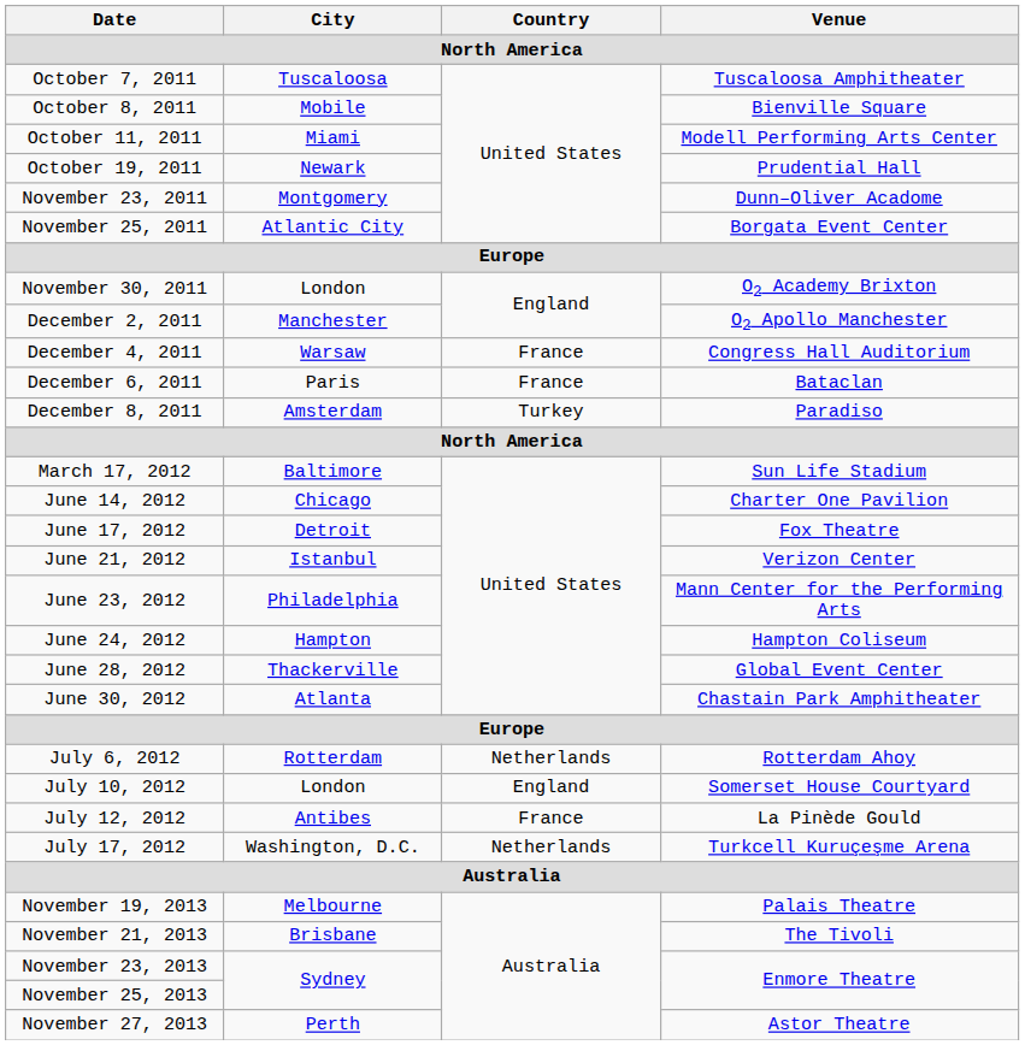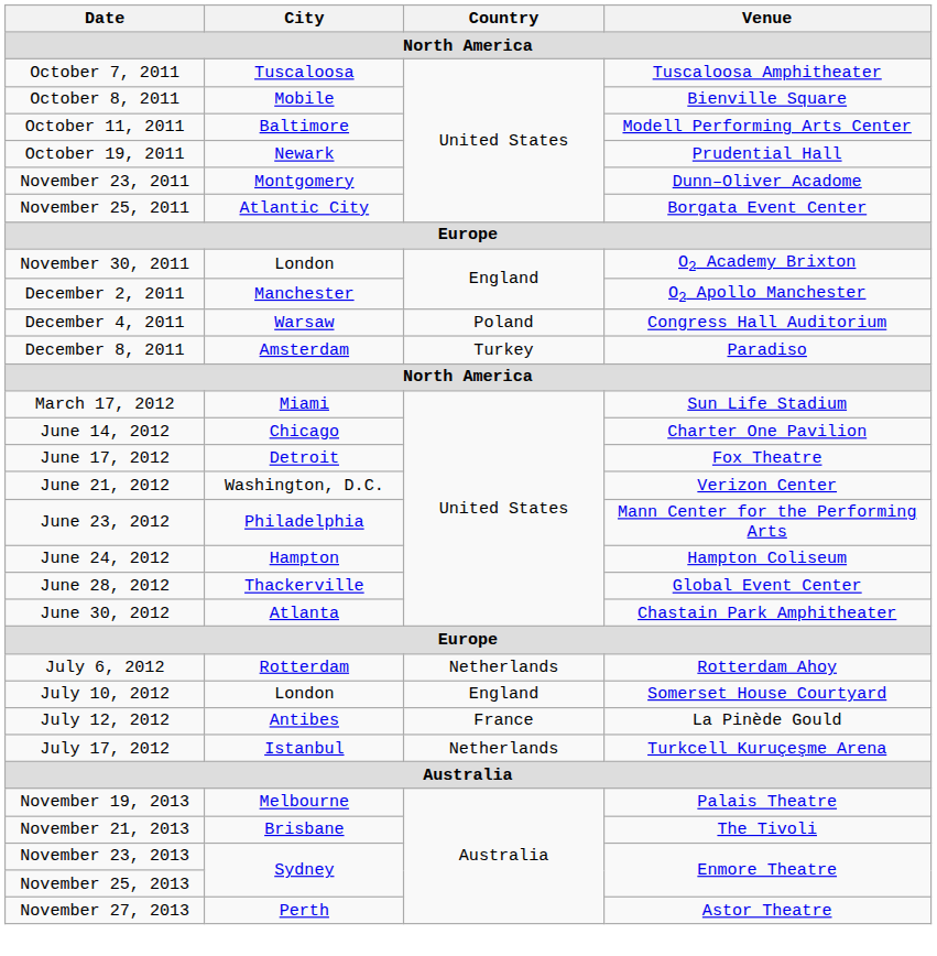October 11, 2011 | City: Miami -> Baltimore
December 4, 2011 | Country: France -> Poland
- row: December 6, 2011 | Paris | France | Bataclan
March 17, 2012 | City: Baltimore -> Miami
June 21, 2012 | City: Istanbul -> Washington, D.C.
July 17, 2012 | City: Washington, D.C. -> Istanbul
